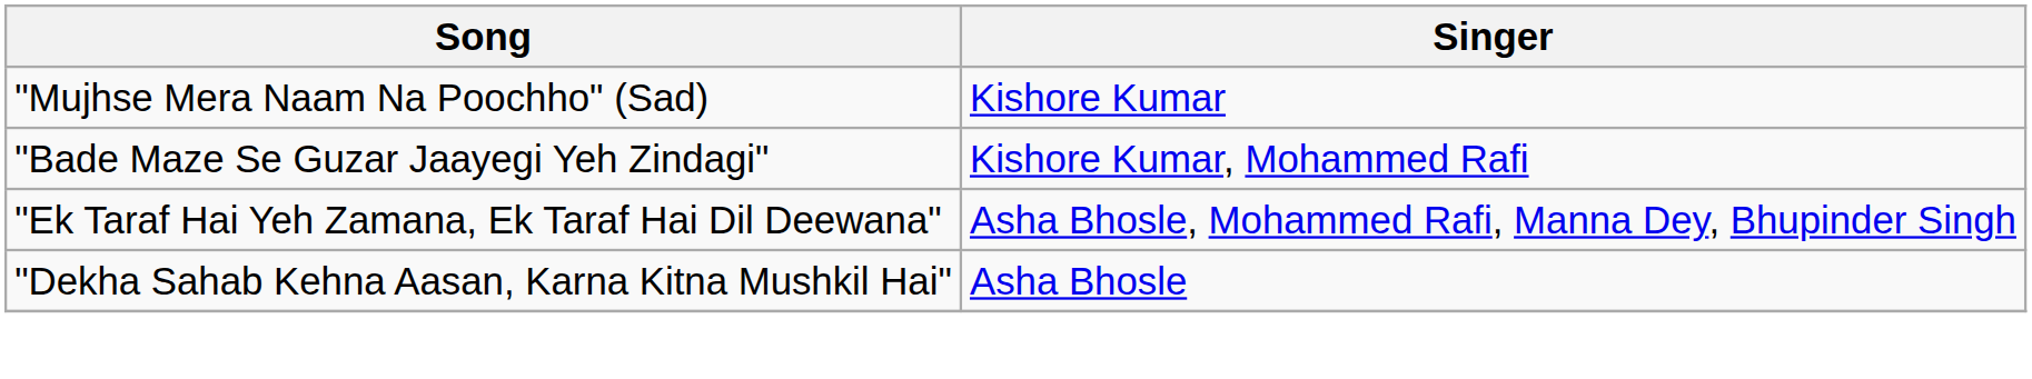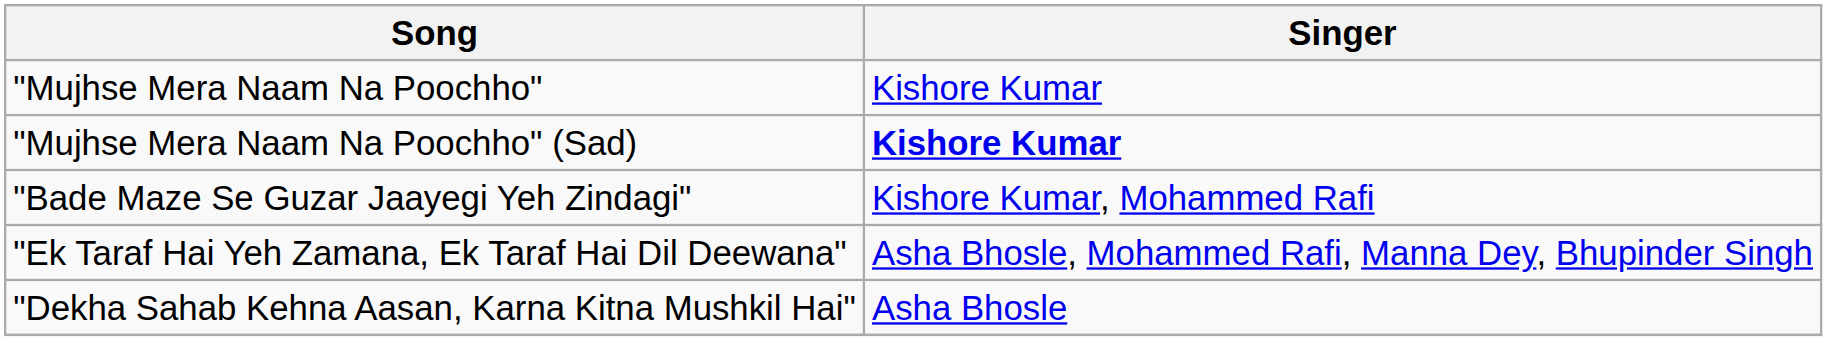+ row: "Mujhse Mera Naam Na Poochho" | Kishore Kumar
"Mujhse Mera Naam Na Poochho" (Sad) | Singer: normal -> bold
